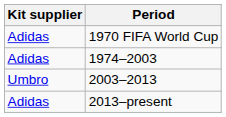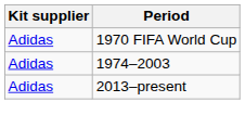- row: Umbro | 2003–2013
